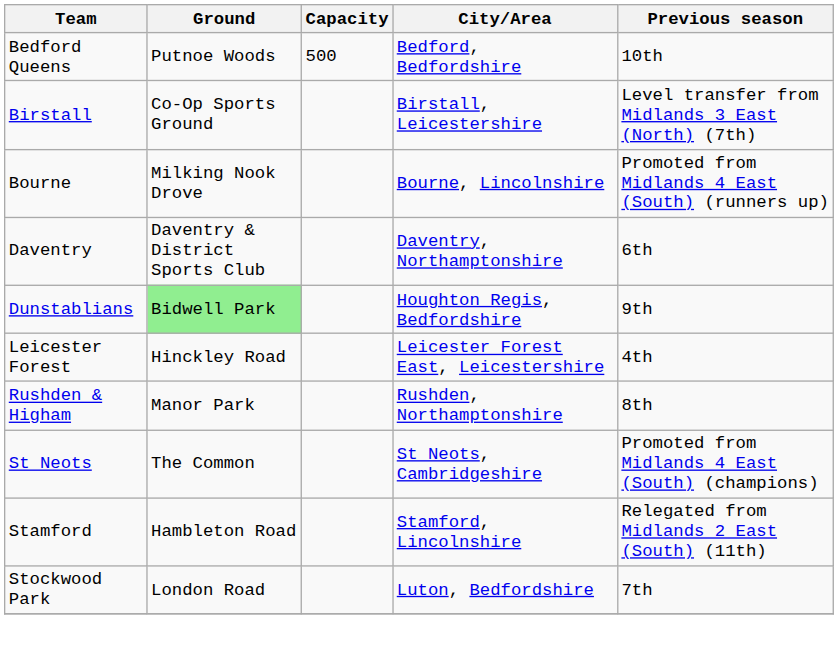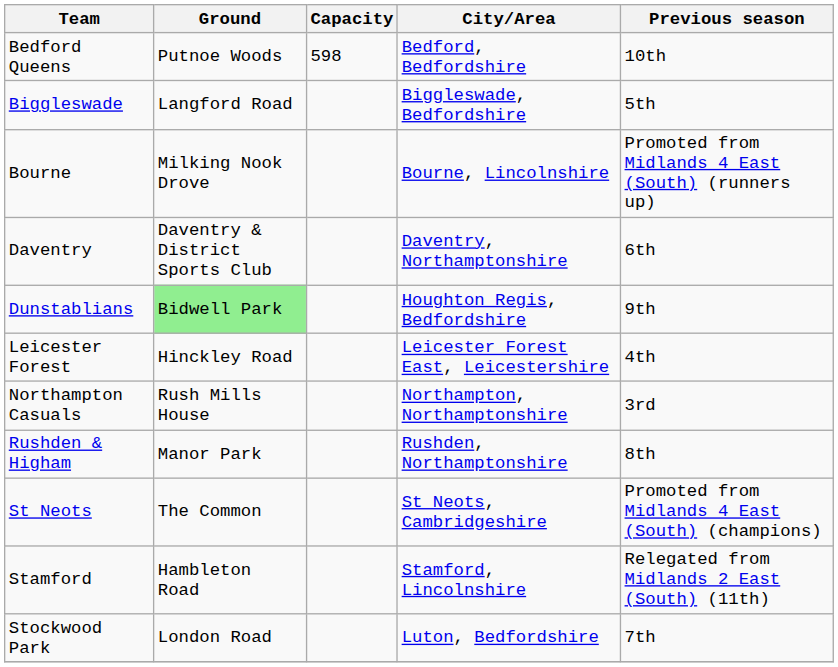Bedford Queens | Capacity: 500 -> 598
+ row: Biggleswade | Langford Road | Biggleswade, Bedfordshire | 5th
- row: Birstall | Co-Op Sports Ground | Birstall, Leicestershire | Level transfer from Midlands 3 East (North) (7th)
+ row: Northampton Casuals | Rush Mills House | Northampton, Northamptonshire | 3rd
